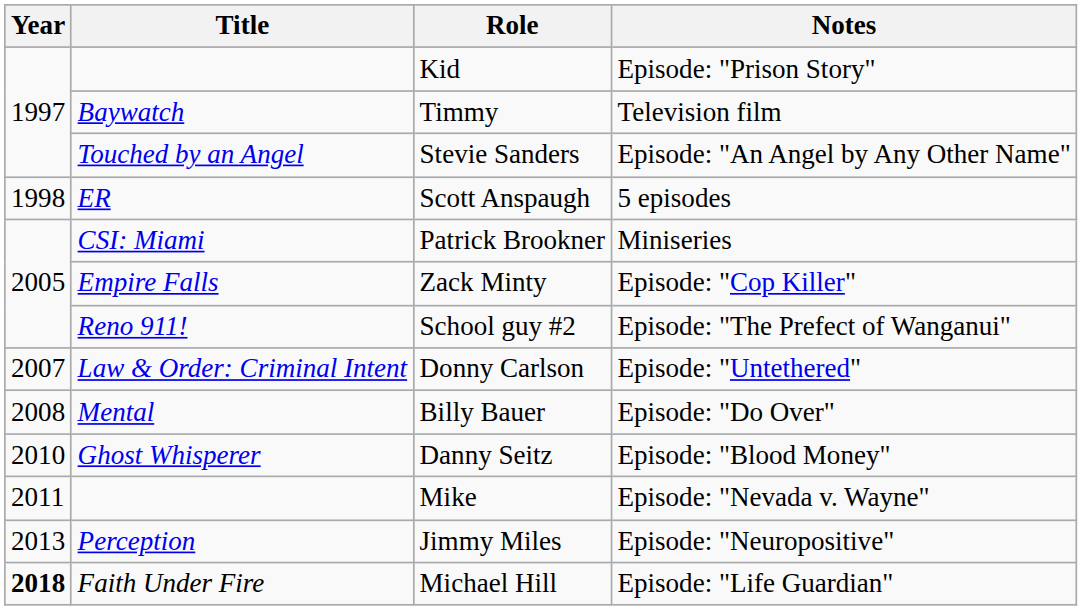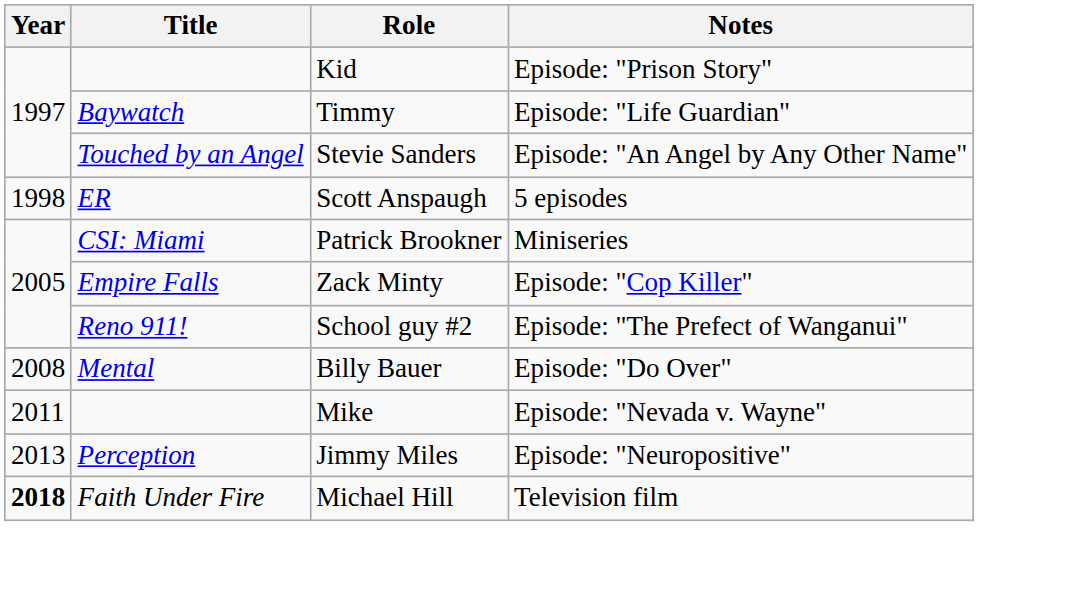Timmy | Notes: Television film -> Episode: "Life Guardian"
- row: 2007 | Law & Order: Criminal Intent | Donny Carlson | Episode: "Untethered"
- row: 2010 | Ghost Whisperer | Danny Seitz | Episode: "Blood Money"
Michael Hill | Notes: Episode: "Life Guardian" -> Television film
